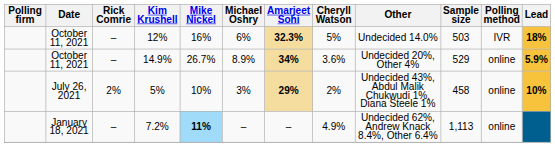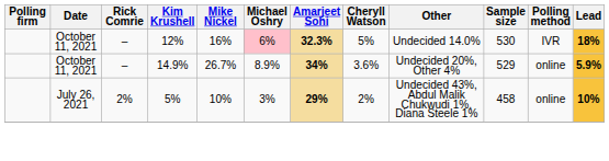12% | Michael Oshry: no background -> pink background
12% | Sample size: 503 -> 530
- row: January 18, 2021 | – | 7.2% | 11% | – | – | 4.9% | Undecided 62%, Andrew Knack 8.4%, Other 6.4% | 1,113 | online
